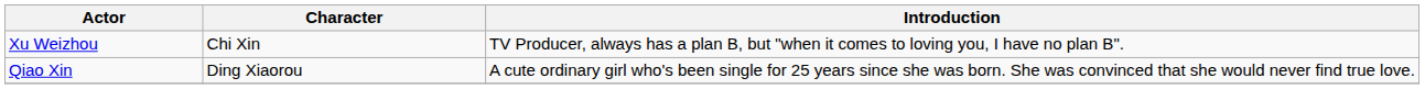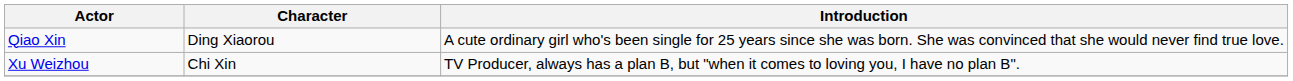rows swapped: Xu Weizhou <-> Qiao Xin
